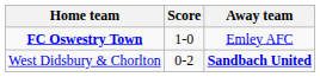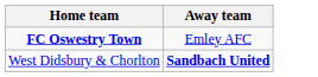- column: Score | 1-0 | 0-2
